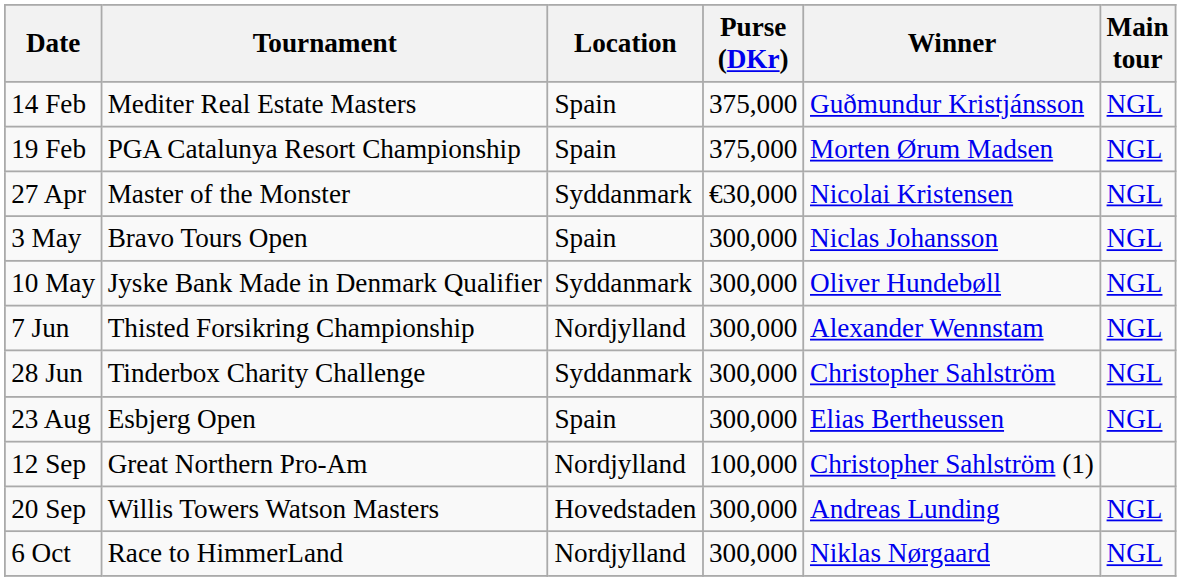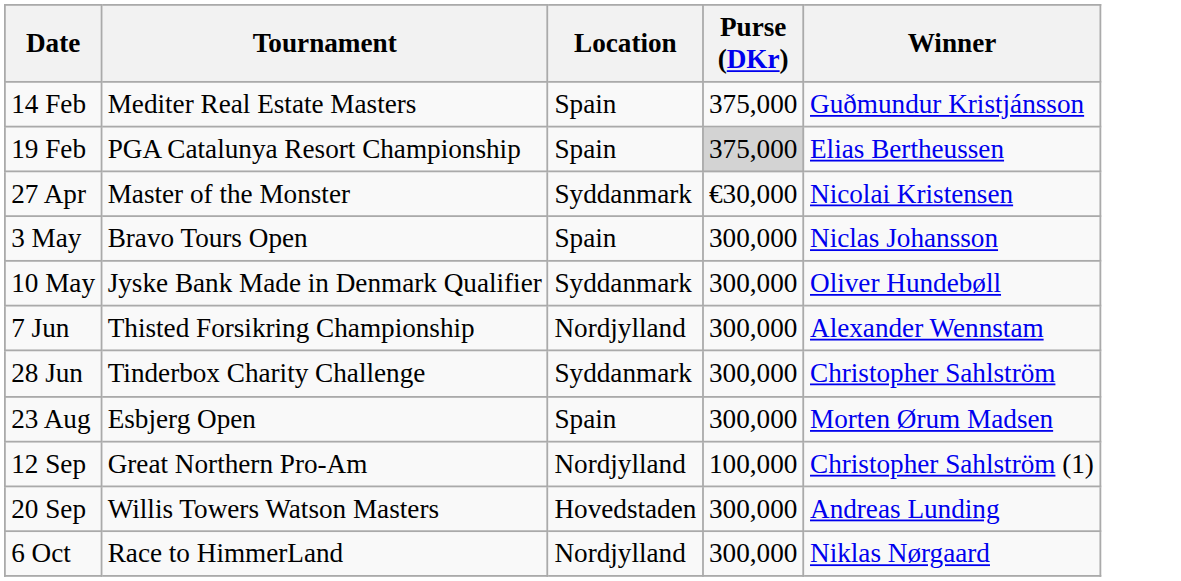- column: Main tour | NGL | NGL | NGL | NGL | NGL | NGL | NGL | NGL | NGL | NGL
19 Feb | Purse (DKr): no background -> lightgrey background
19 Feb | Winner: Morten Ørum Madsen -> Elias Bertheussen
23 Aug | Winner: Elias Bertheussen -> Morten Ørum Madsen
